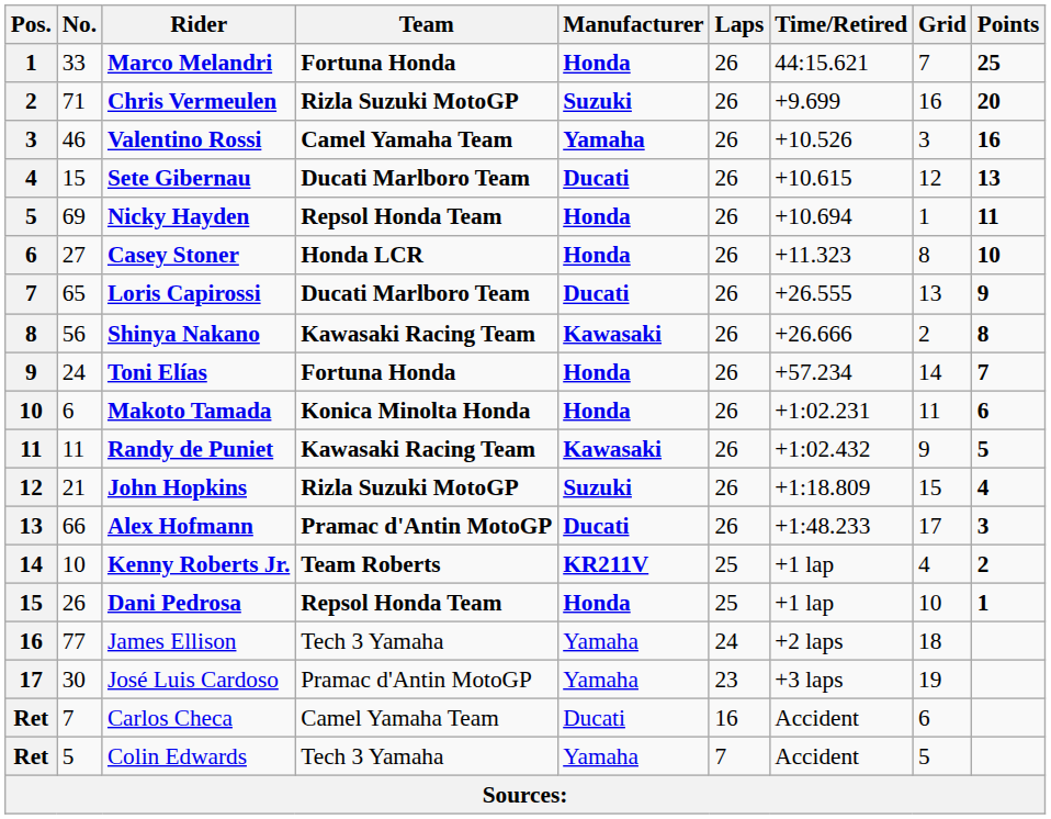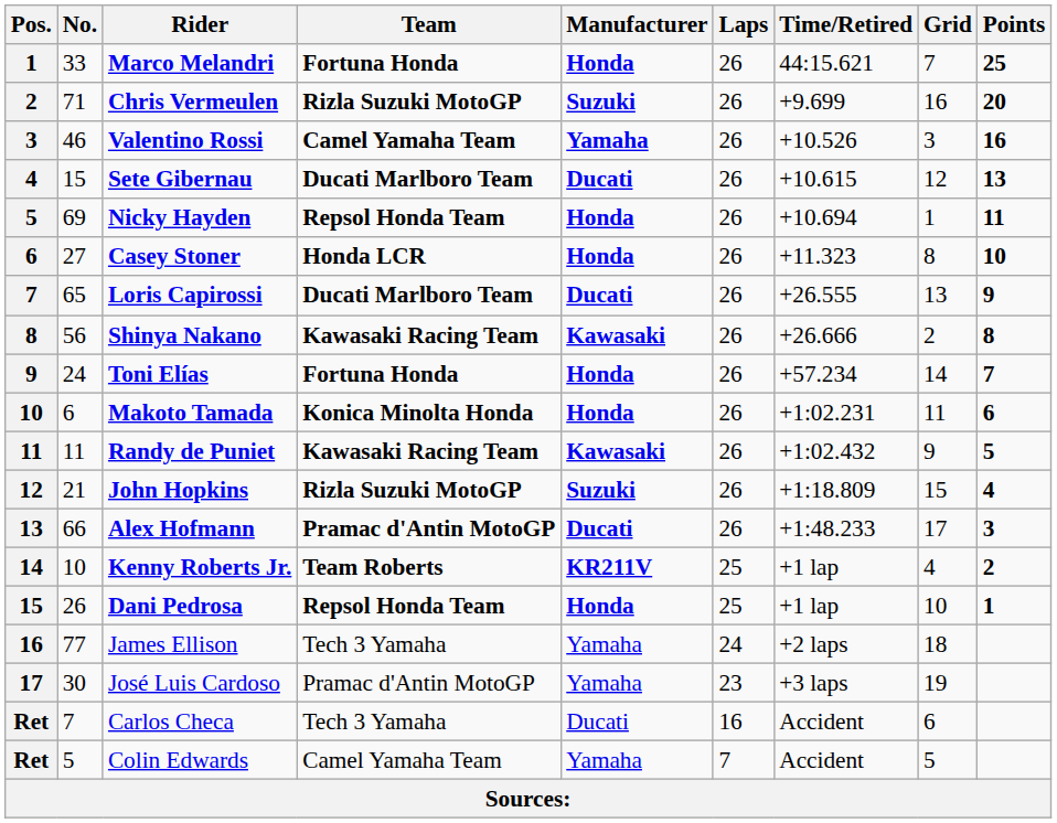Carlos Checa | Team: Camel Yamaha Team -> Tech 3 Yamaha
Colin Edwards | Team: Tech 3 Yamaha -> Camel Yamaha Team
